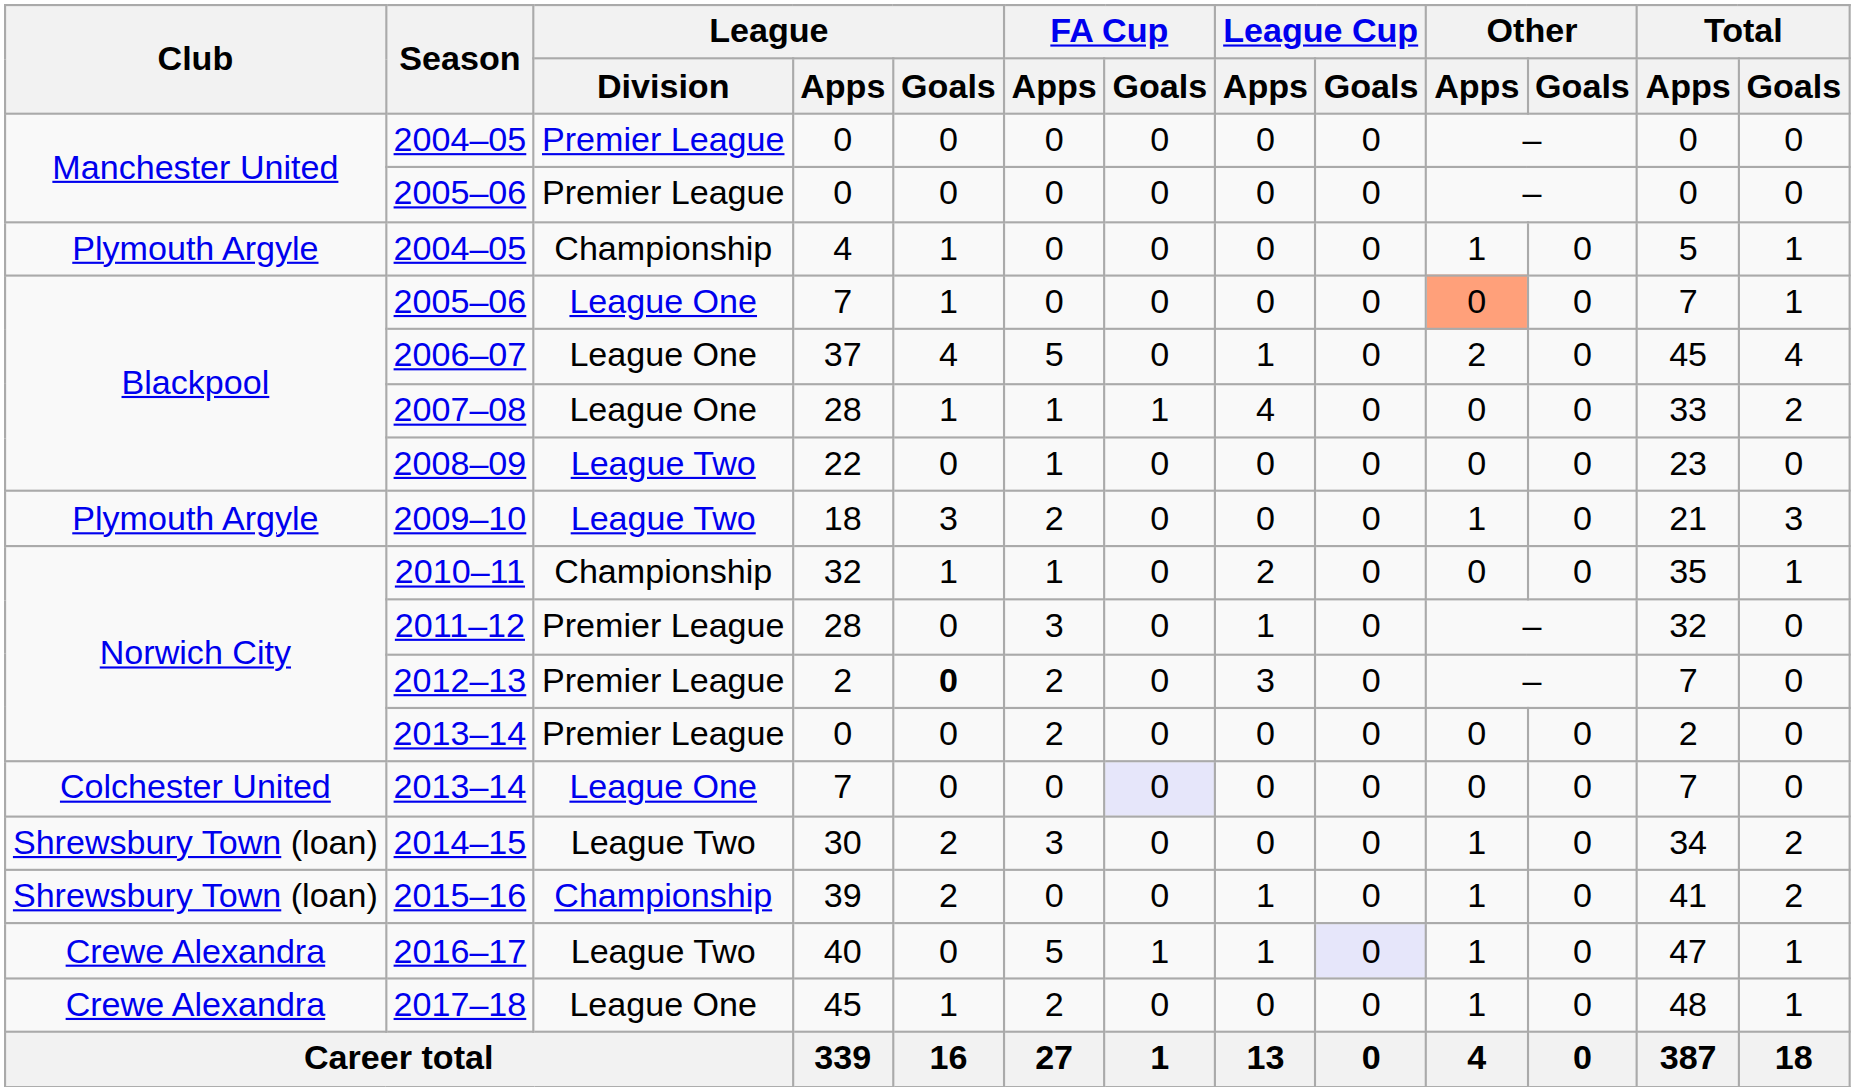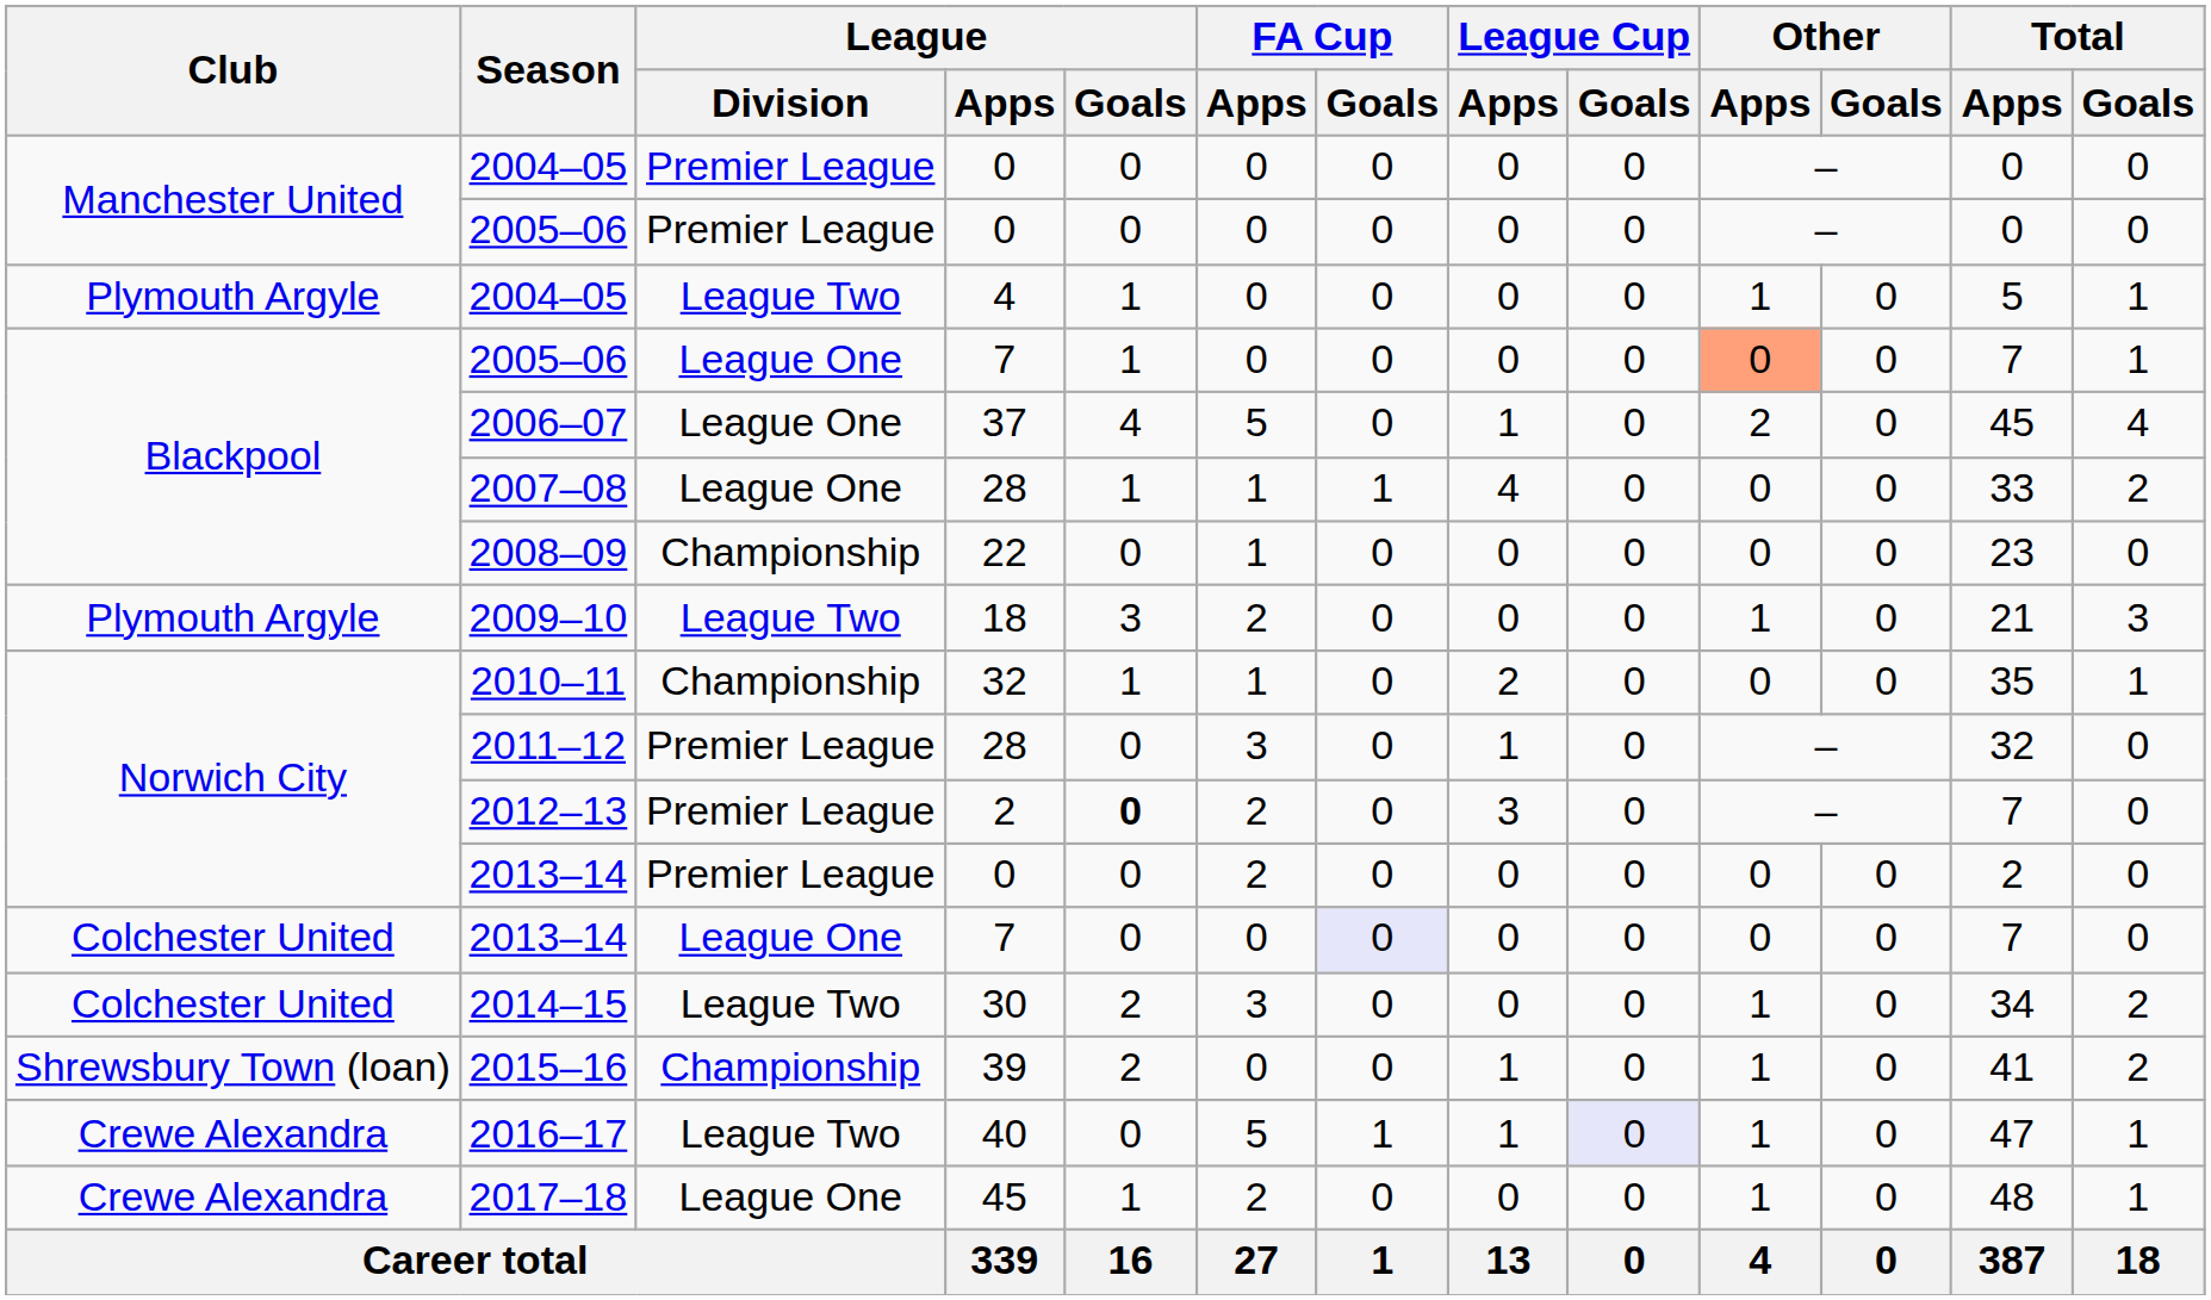2004–05 / 4 | League / Division: Championship -> League Two
2008–09 | League / Division: League Two -> Championship
2014–15 | Club: Shrewsbury Town (loan) -> Colchester United
